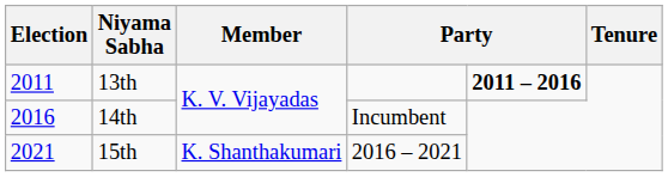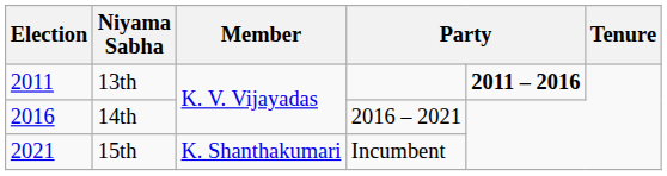14th | column 4: Incumbent -> 2016 – 2021
15th | column 4: 2016 – 2021 -> Incumbent
